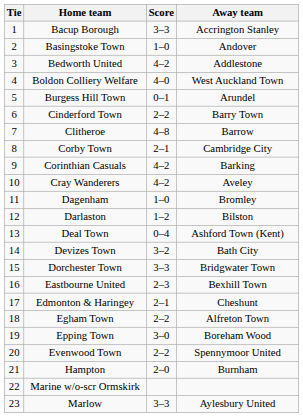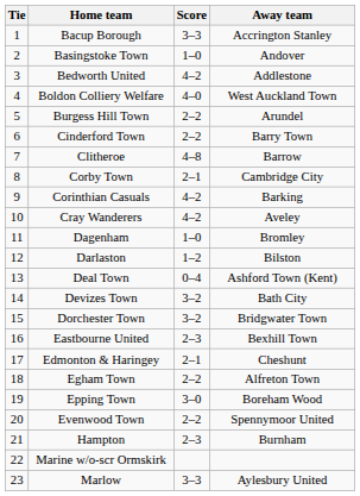Burgess Hill Town | Score: 0–1 -> 2–2
Dorchester Town | Score: 3–3 -> 3–2
Hampton | Score: 2–0 -> 2–3
